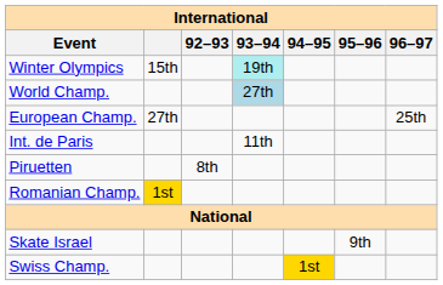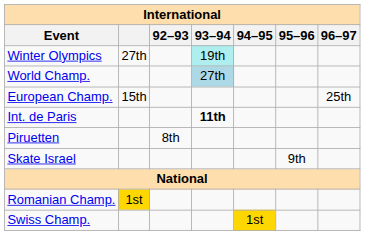Winter Olympics | column 2: 15th -> 27th
European Champ. | column 2: 27th -> 15th
Int. de Paris | 93–94: normal -> bold
rows swapped: Skate Israel <-> Romanian Champ.
